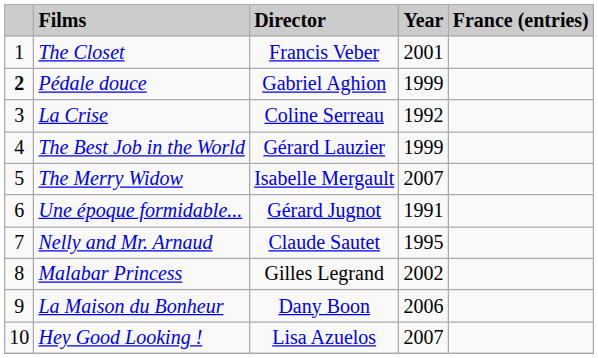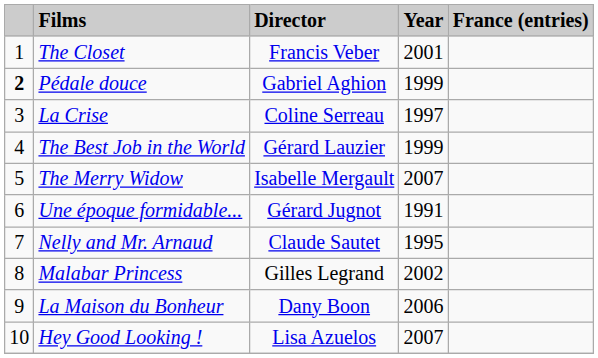La Crise | Year: 1992 -> 1997
